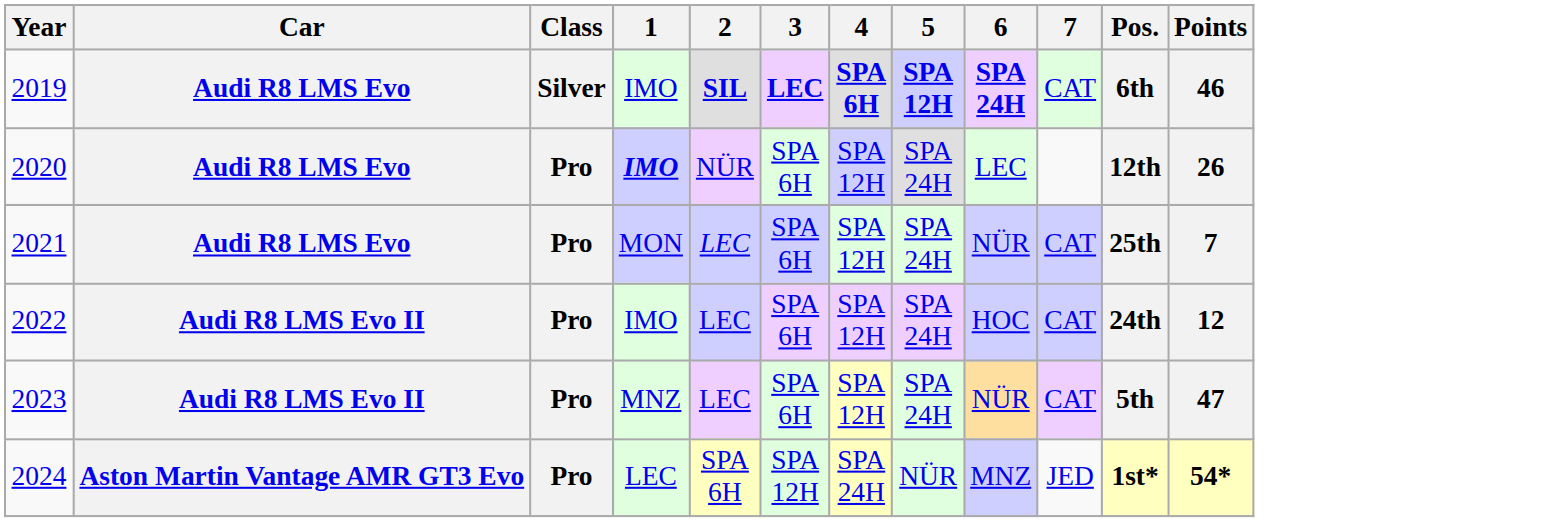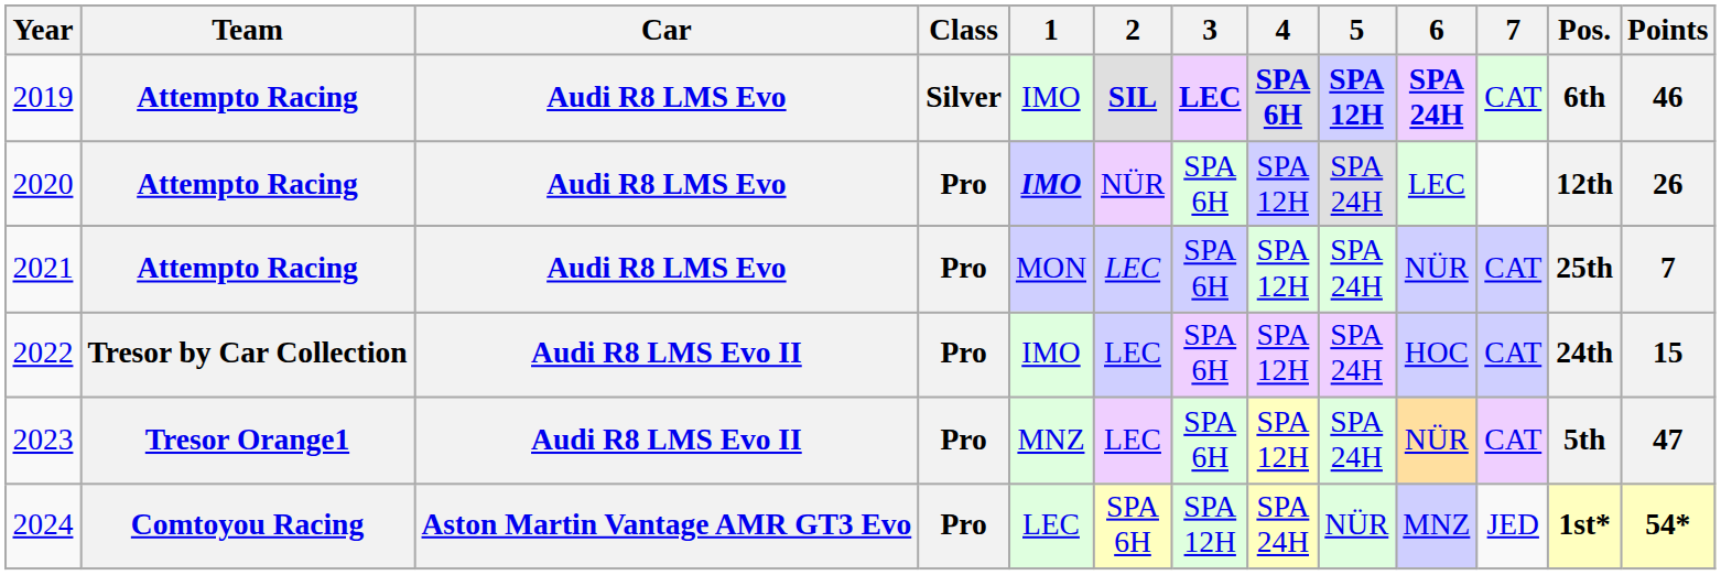+ column: Team | Attempto Racing | Attempto Racing | Attempto Racing | Tresor by Car Collection | Tresor Orange1 | Comtoyou Racing
2022 | Points: 12 -> 15
